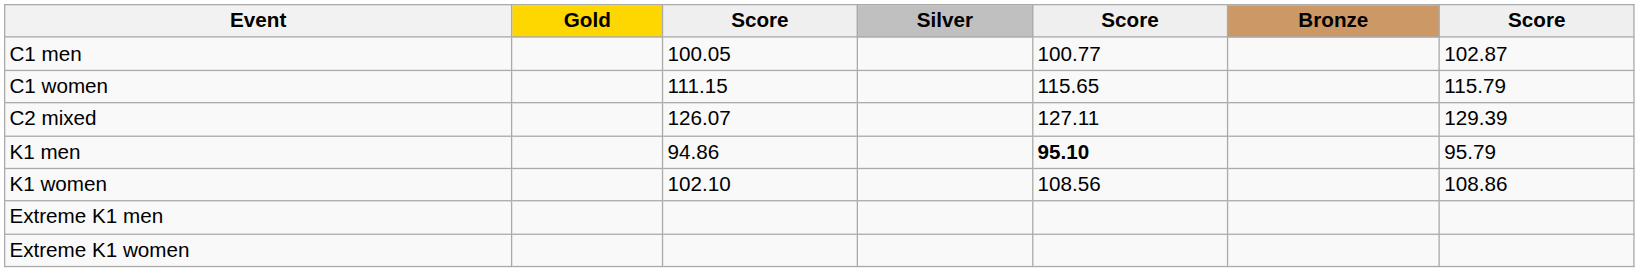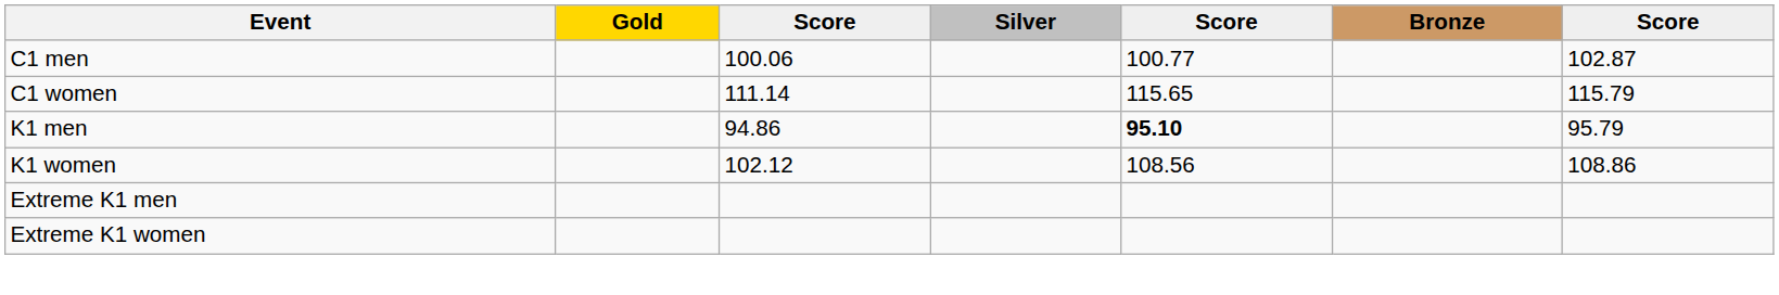C1 men | column 3: 100.05 -> 100.06
C1 women | column 3: 111.15 -> 111.14
- row: C2 mixed | 126.07 | 127.11 | 129.39
K1 women | column 3: 102.10 -> 102.12
